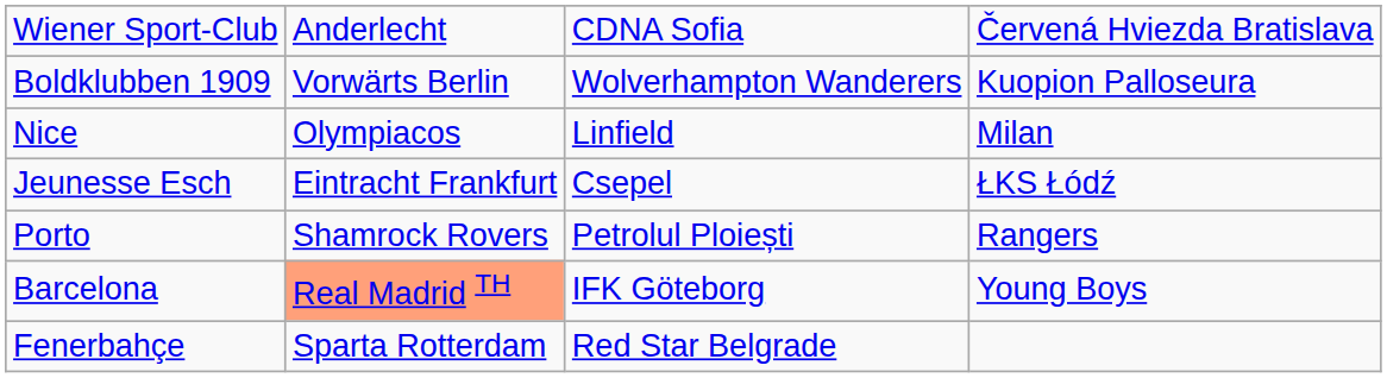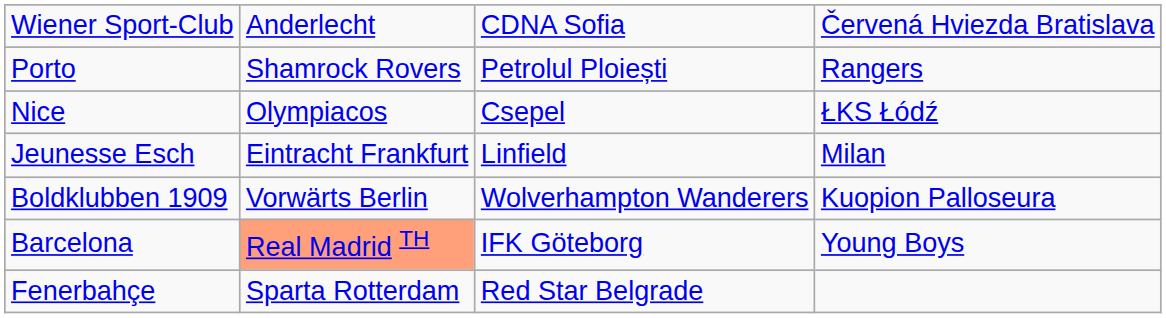rows swapped: Boldklubben 1909 <-> Porto
Nice | column 3: Linfield -> Csepel
Nice | column 4: Milan -> ŁKS Łódź
Jeunesse Esch | column 3: Csepel -> Linfield
Jeunesse Esch | column 4: ŁKS Łódź -> Milan
